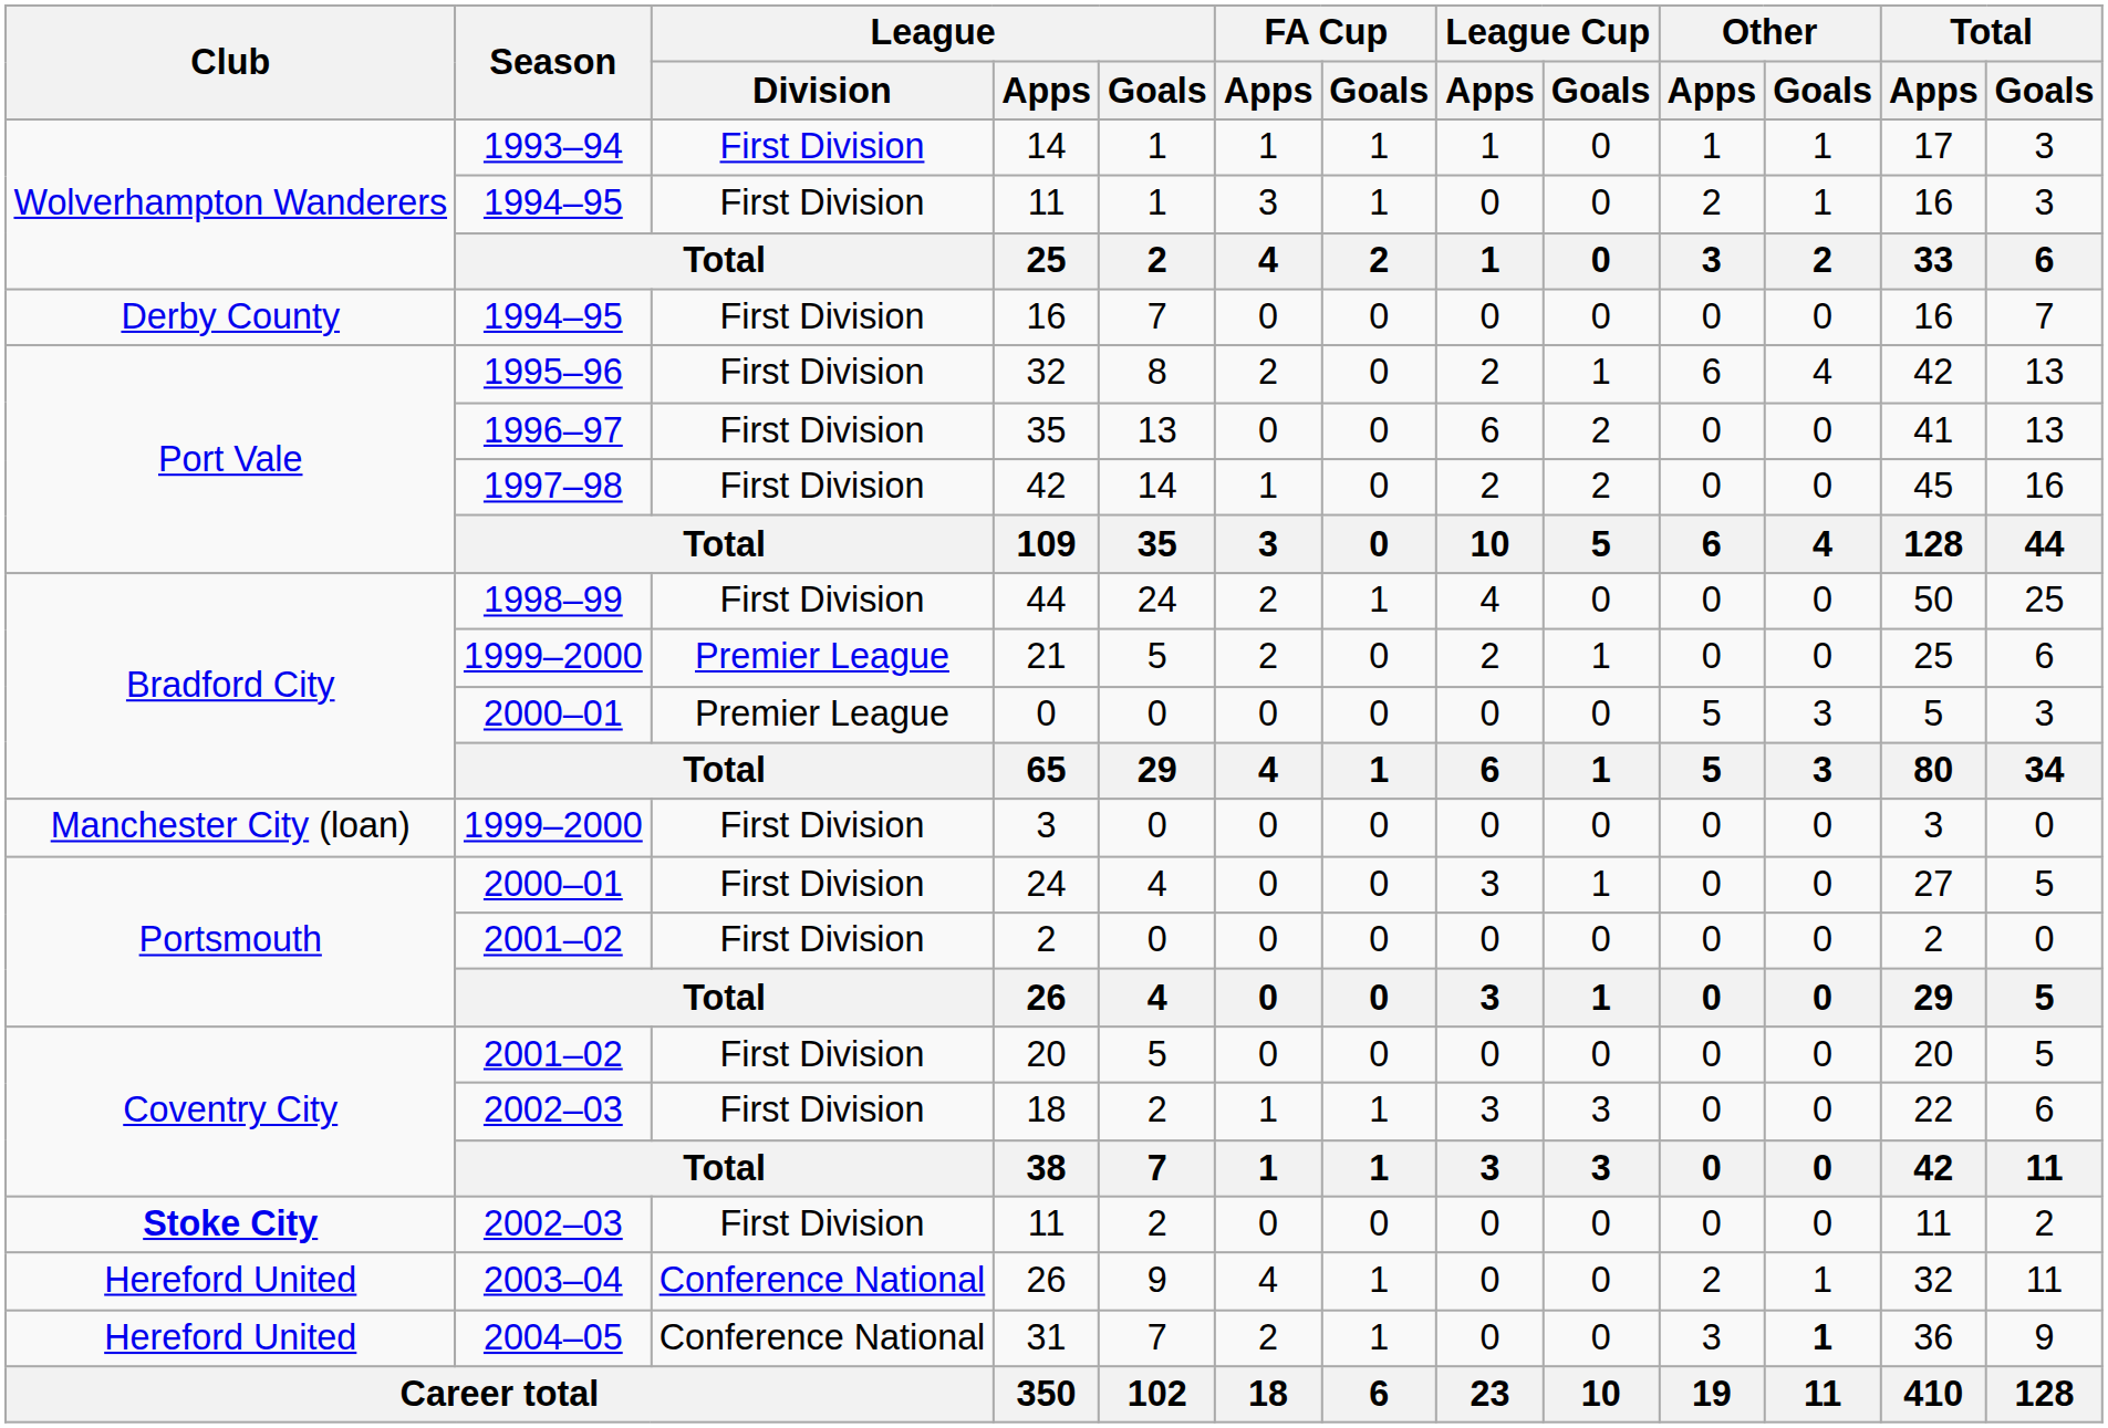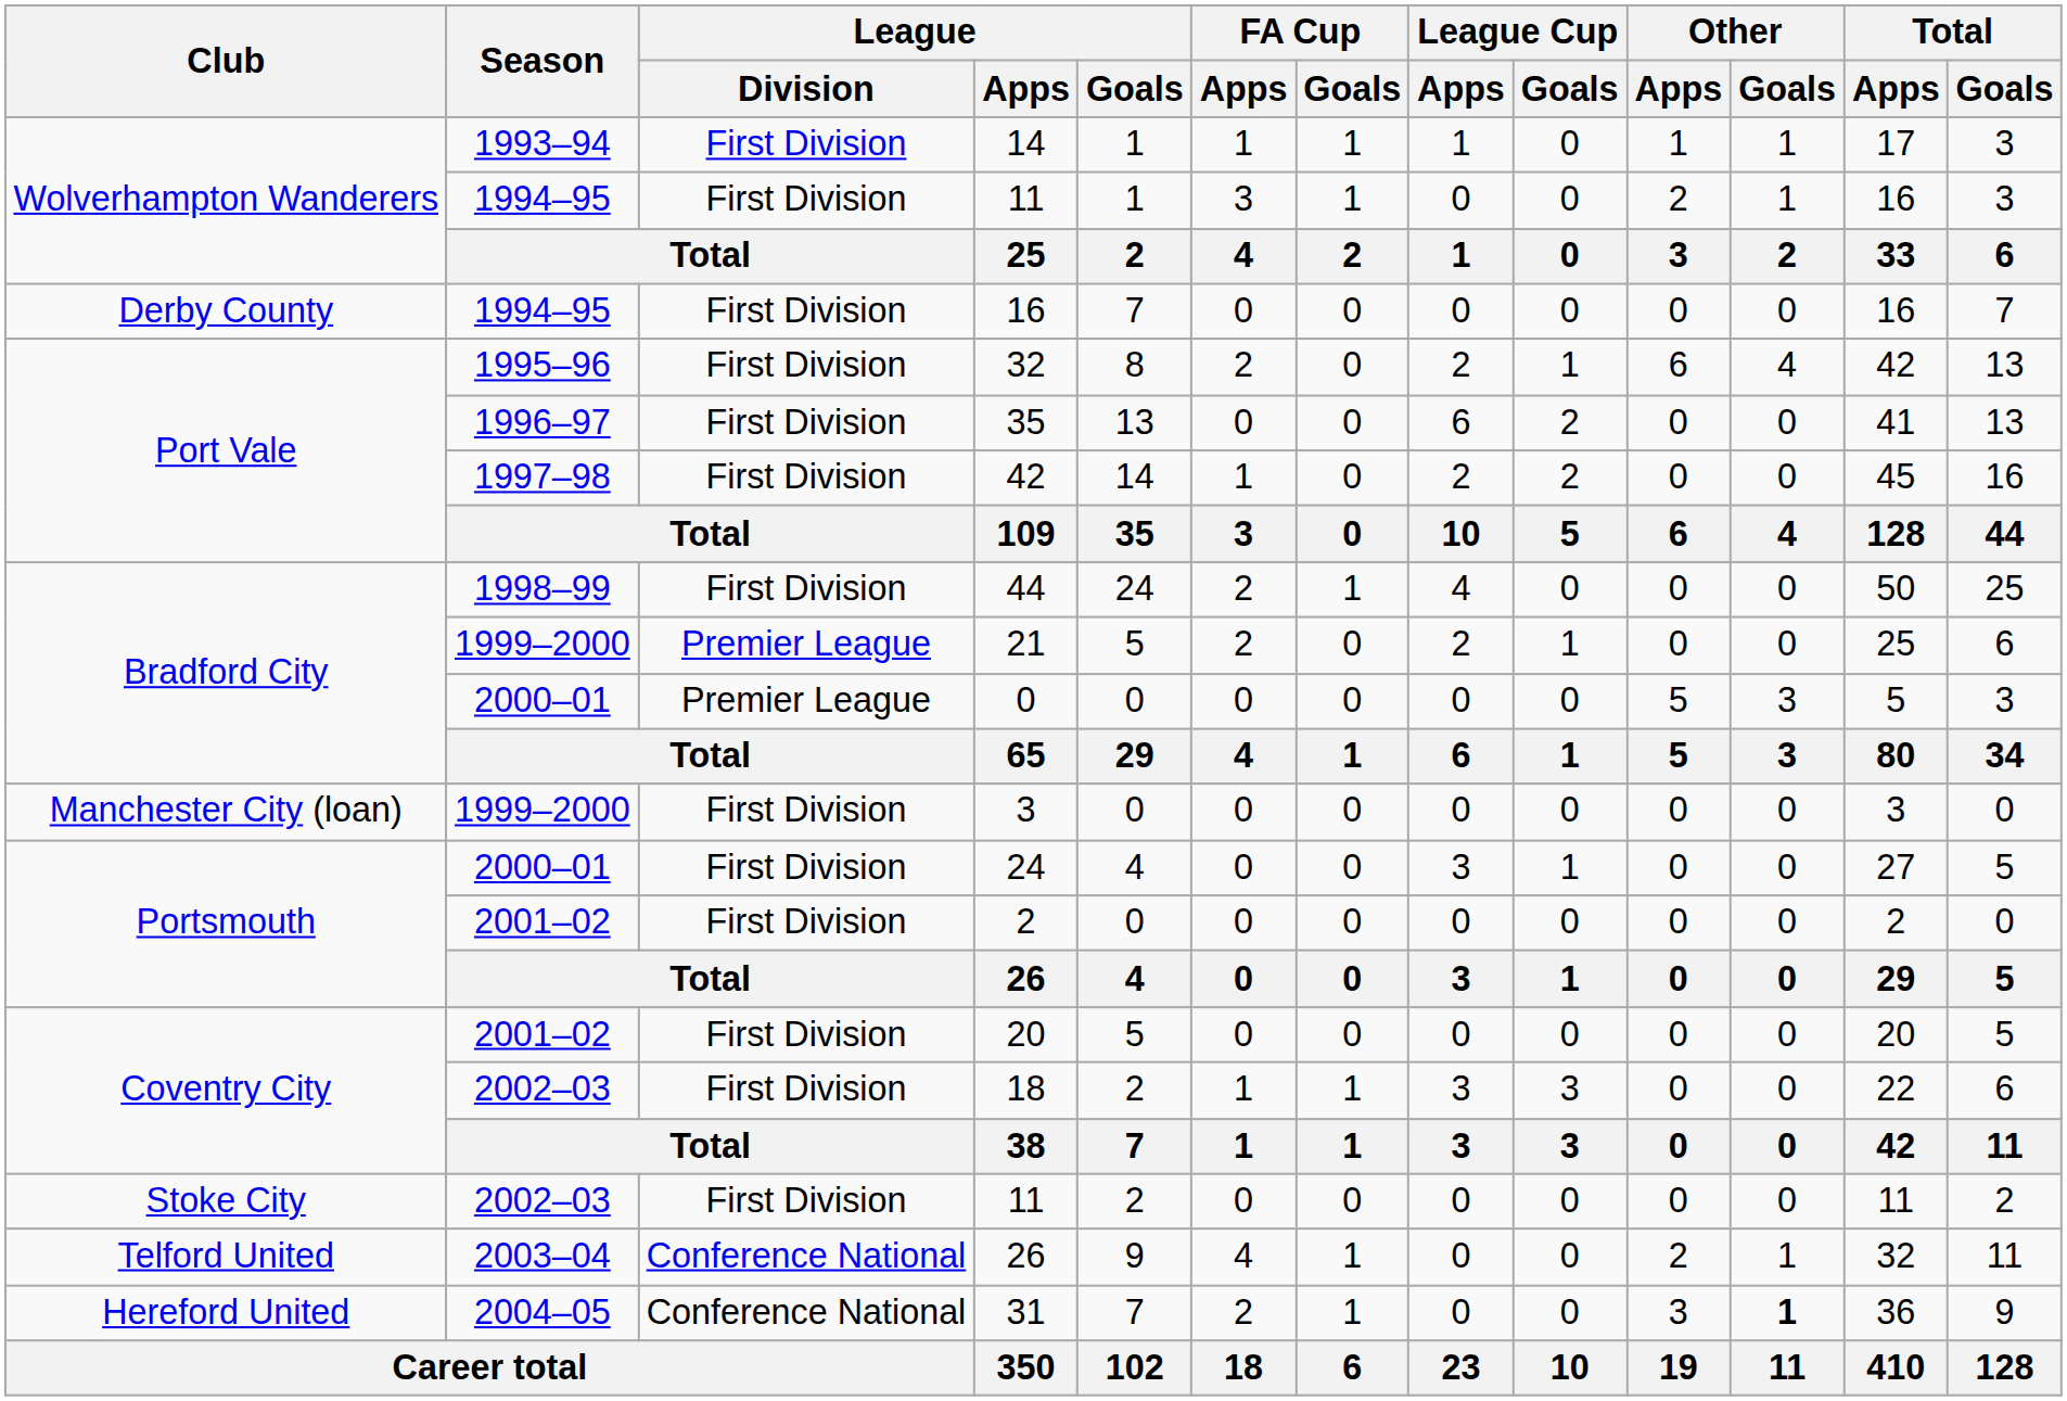2002–03 / 11 | Club: bold -> normal
2003–04 / 26 | Club: Hereford United -> Telford United
